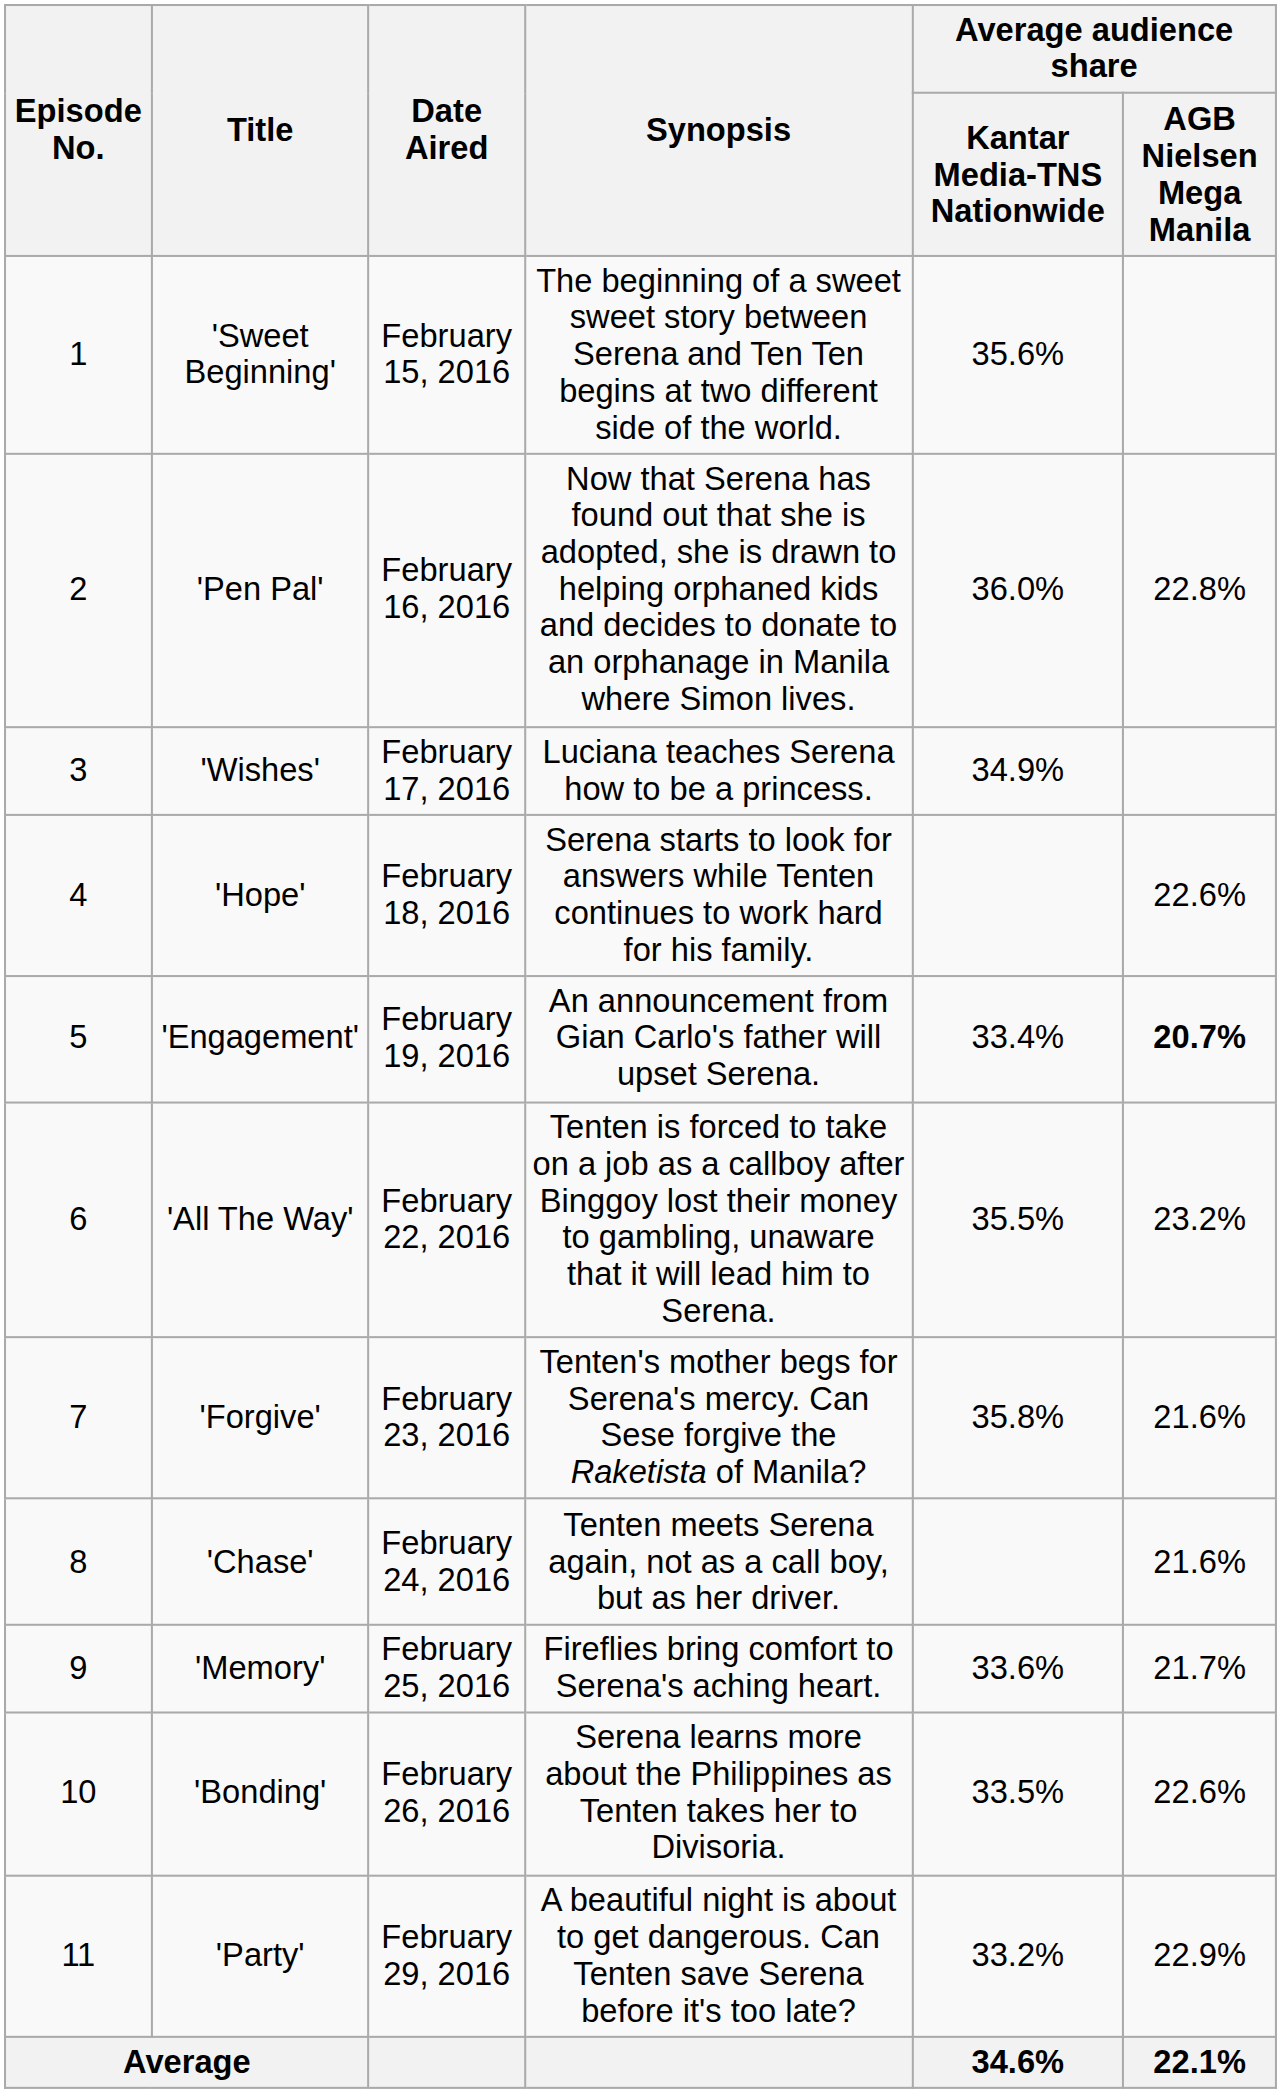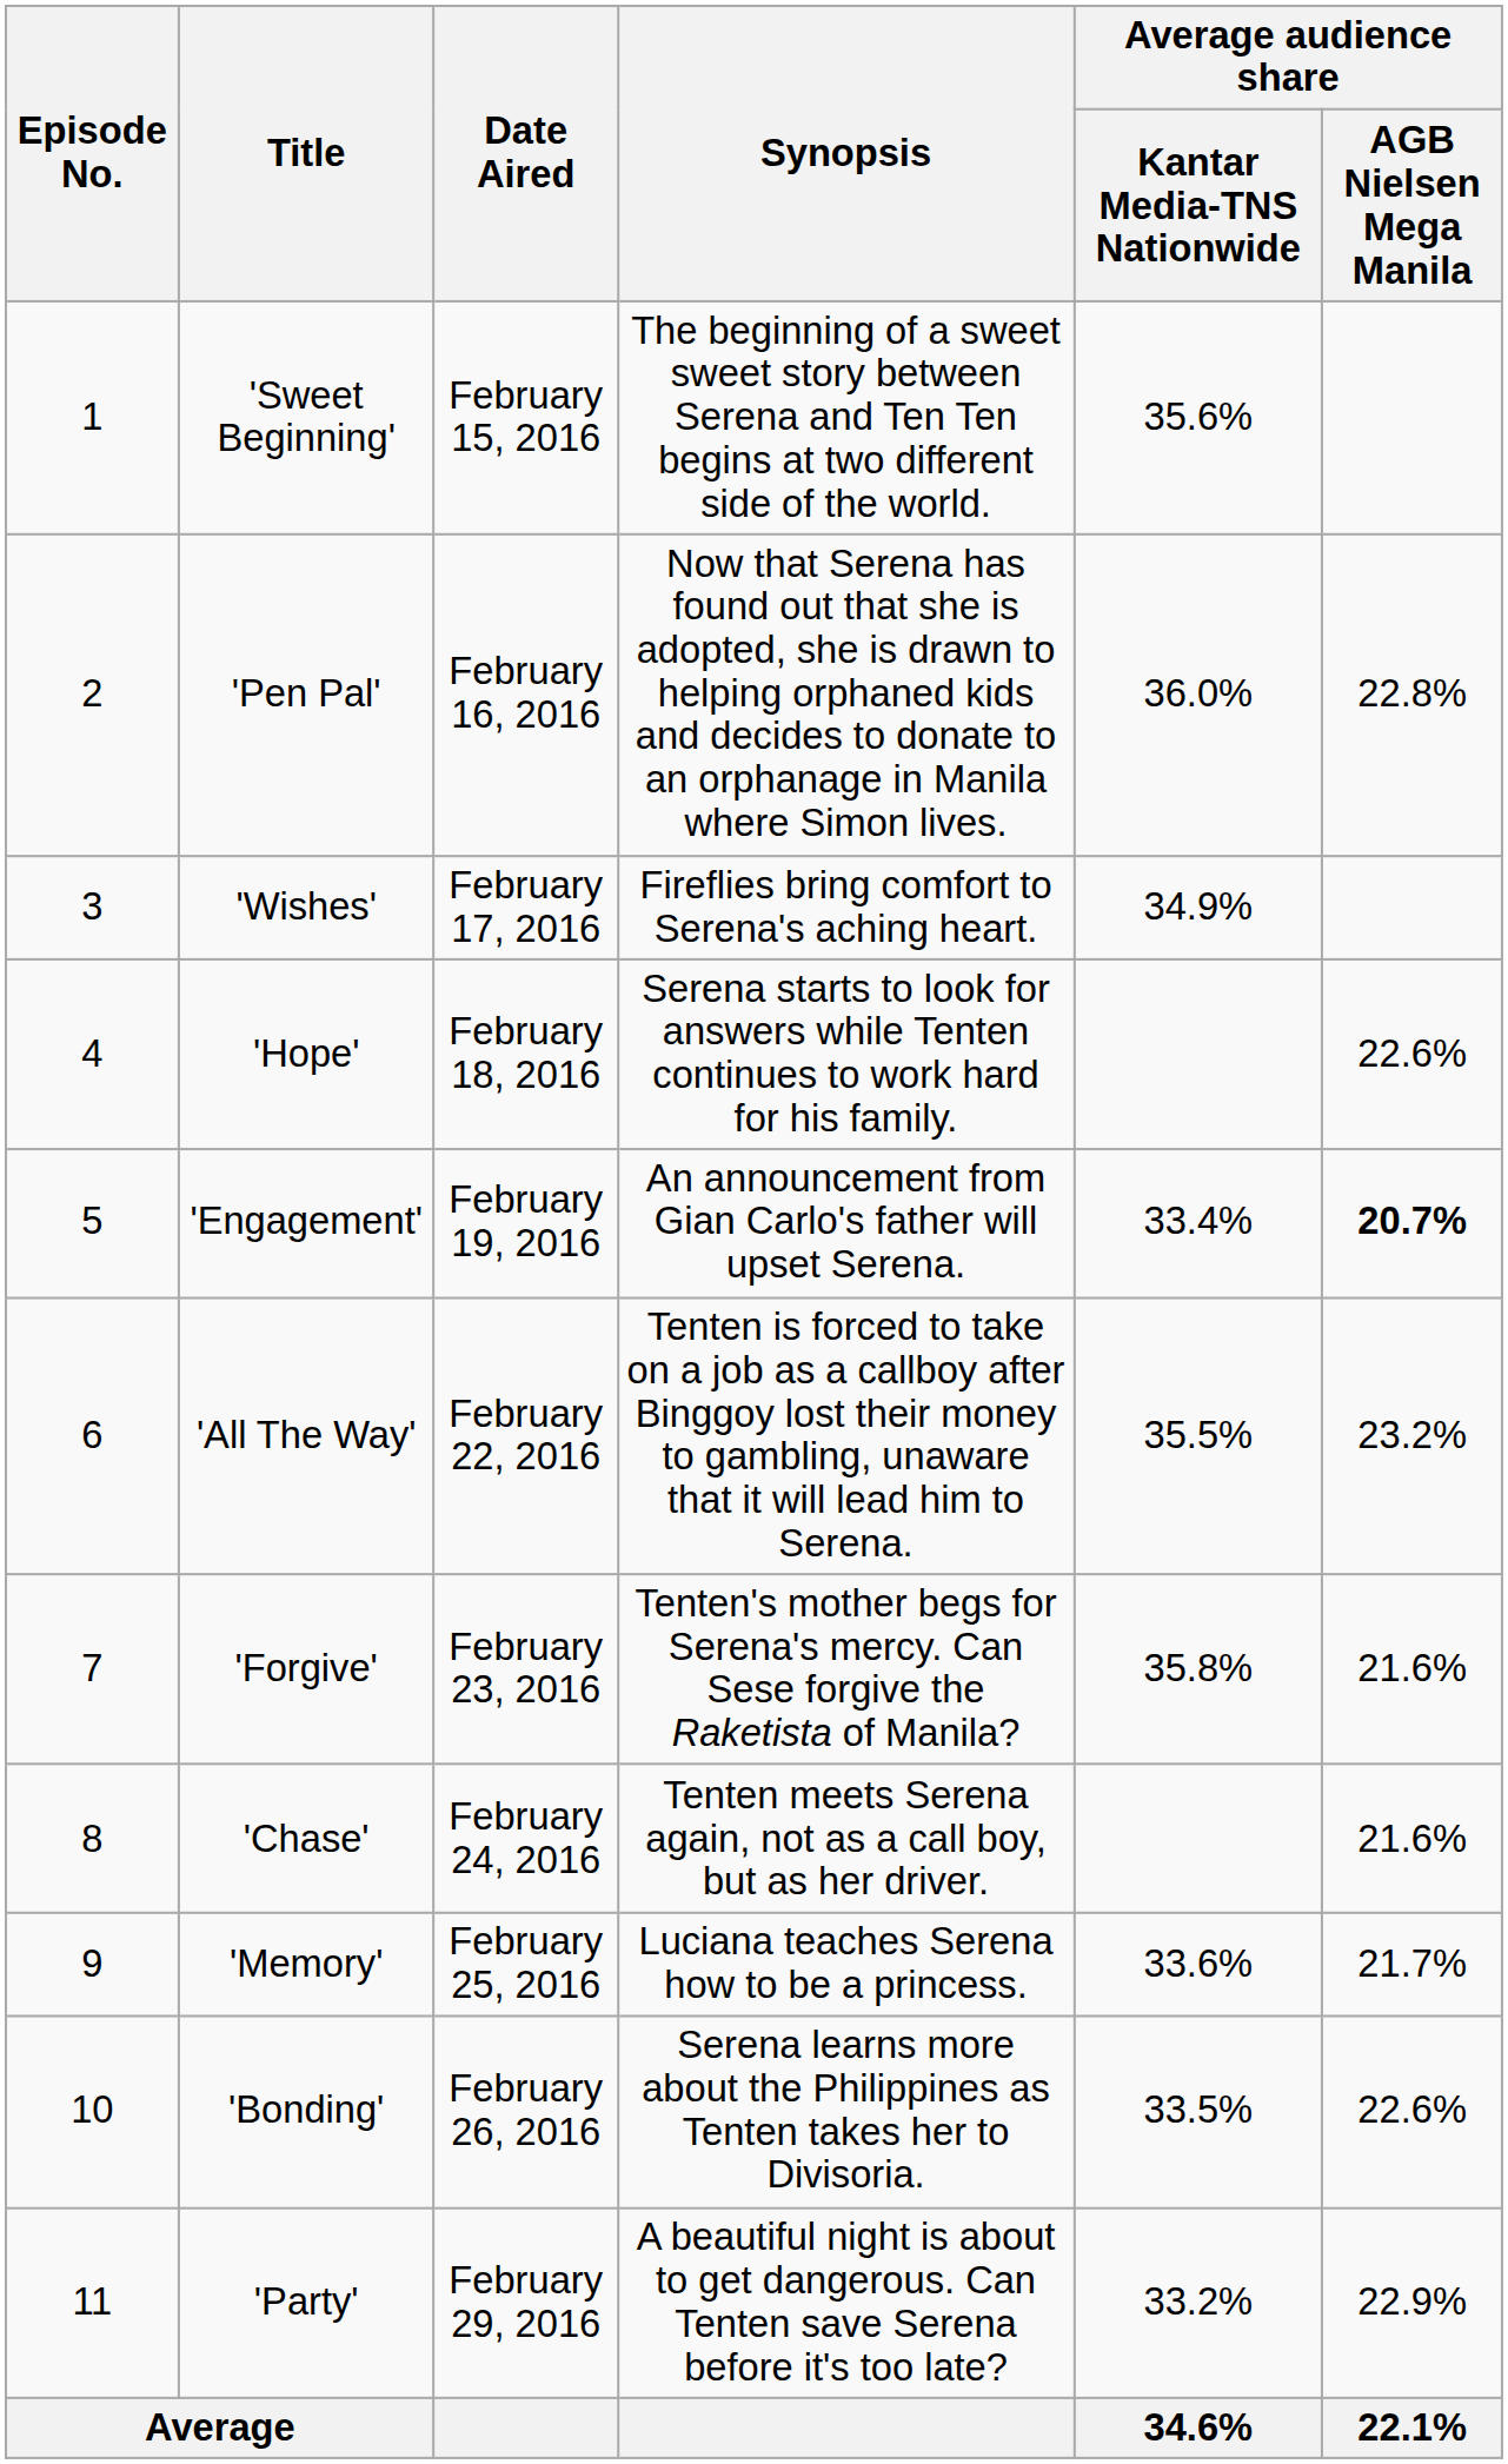'Wishes' | Synopsis: Luciana teaches Serena how to be a princess. -> Fireflies bring comfort to Serena's aching heart.
'Memory' | Synopsis: Fireflies bring comfort to Serena's aching heart. -> Luciana teaches Serena how to be a princess.
